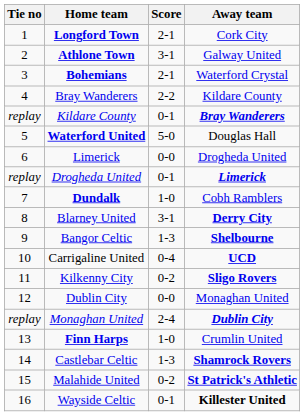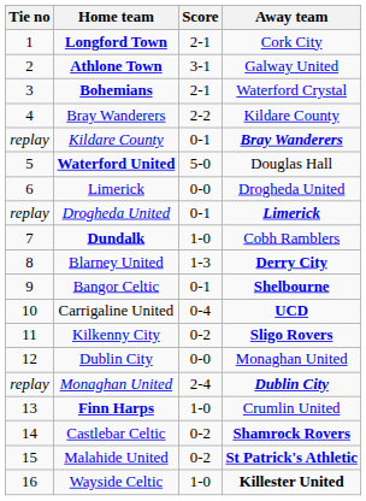Blarney United | Score: 3-1 -> 1-3
Bangor Celtic | Score: 1-3 -> 0-1
Castlebar Celtic | Score: 1-3 -> 0-2
Wayside Celtic | Score: 0-1 -> 1-0
